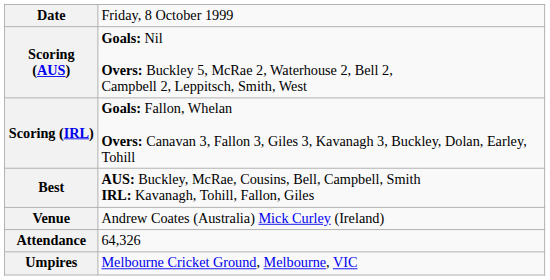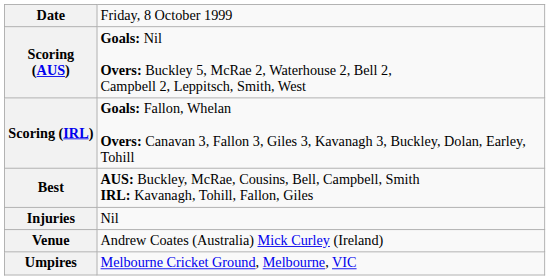+ row: Injuries | Nil
- row: Attendance | 64,326
